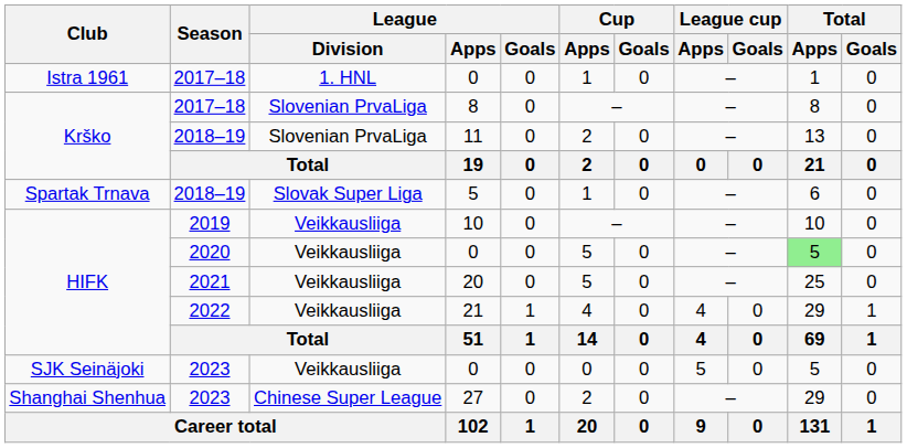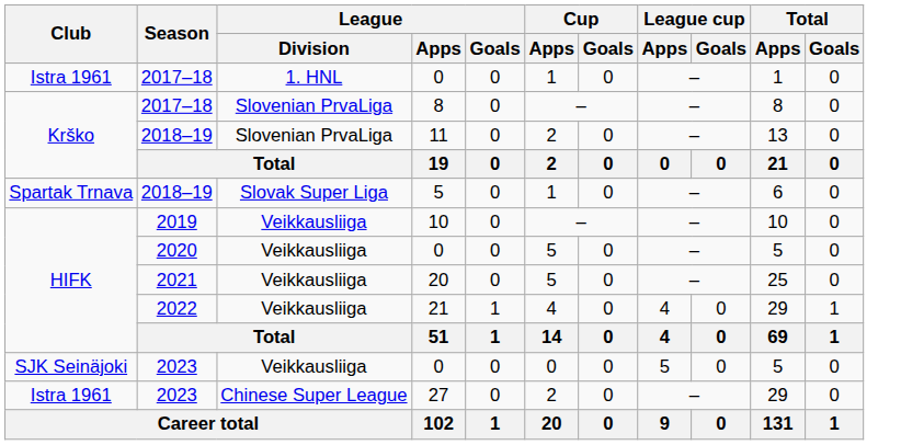2020 / 0 | Total / Apps: lightgreen background -> no background
27 | Club: Shanghai Shenhua -> Istra 1961
